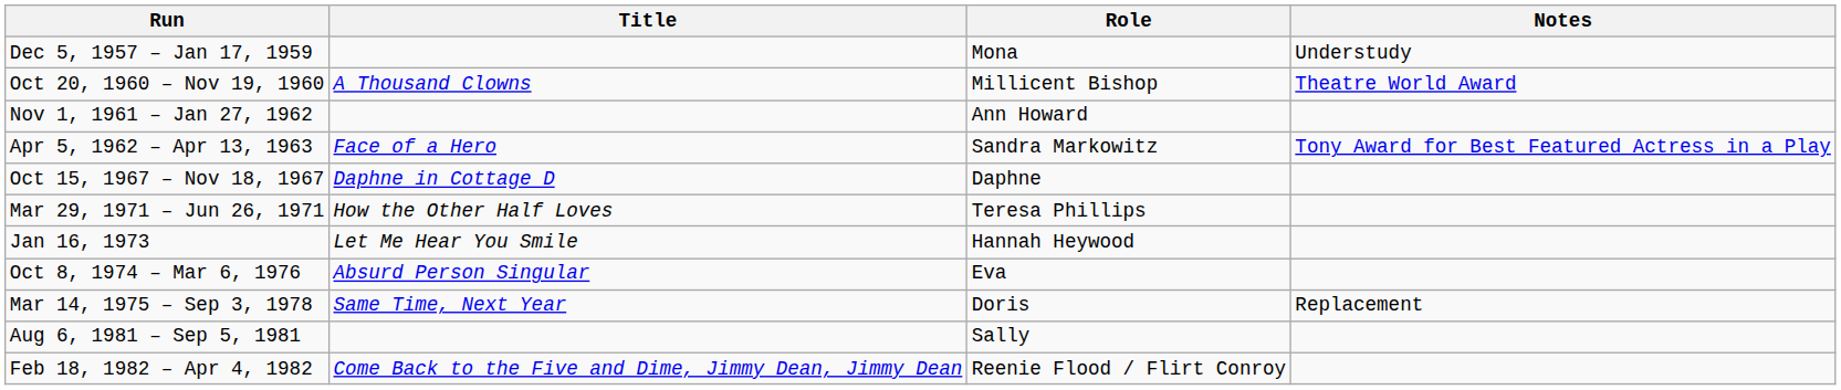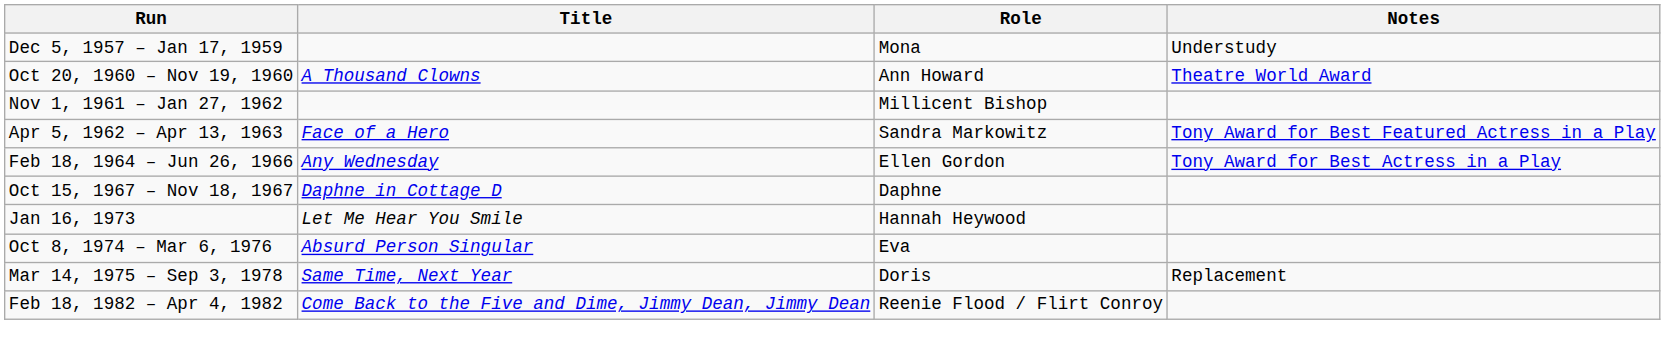Oct 20, 1960 – Nov 19, 1960 | Role: Millicent Bishop -> Ann Howard
Nov 1, 1961 – Jan 27, 1962 | Role: Ann Howard -> Millicent Bishop
+ row: Feb 18, 1964 – Jun 26, 1966 | Any Wednesday | Ellen Gordon | Tony Award for Best Actress in a Play
- row: Mar 29, 1971 – Jun 26, 1971 | How the Other Half Loves | Teresa Phillips
- row: Aug 6, 1981 – Sep 5, 1981 | Sally
